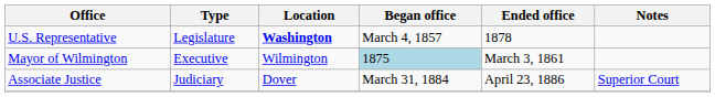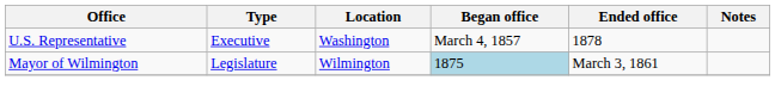U.S. Representative | Type: Legislature -> Executive
U.S. Representative | Location: bold -> normal
Mayor of Wilmington | Type: Executive -> Legislature
- row: Associate Justice | Judiciary | Dover | March 31, 1884 | April 23, 1886 | Superior Court
